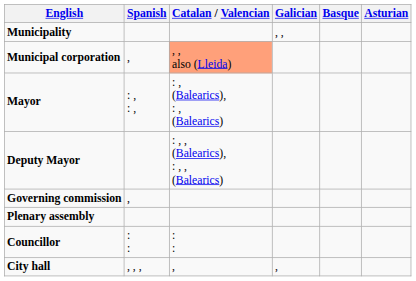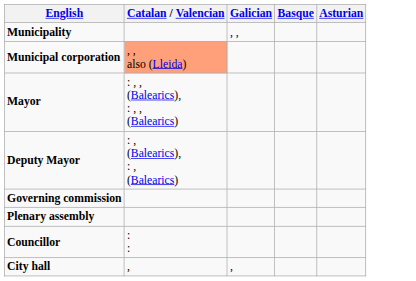- column: Spanish | , | : , : , | , | : : | , , ,
Mayor | Catalan / Valencian: : , (Balearics), : , (Balearics) -> : , , (Balearics), : , , (Balearics)
Deputy Mayor | Catalan / Valencian: : , , (Balearics), : , , (Balearics) -> : , (Balearics), : , (Balearics)
